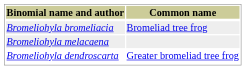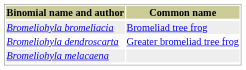rows swapped: Bromeliohyla dendroscarta <-> Bromeliohyla melacaena
